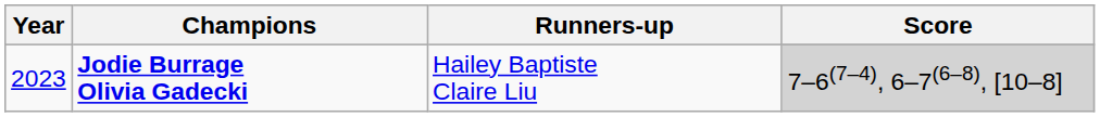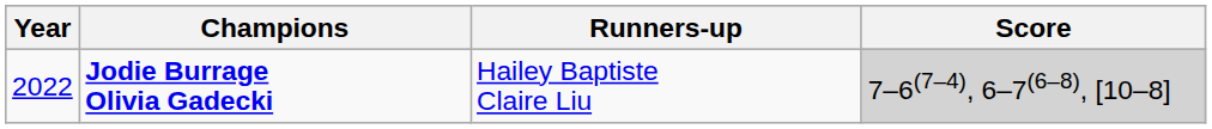Jodie Burrage Olivia Gadecki | Year: 2023 -> 2022
